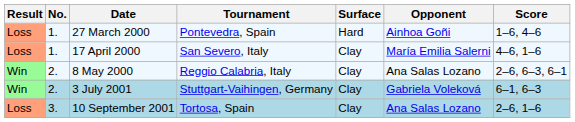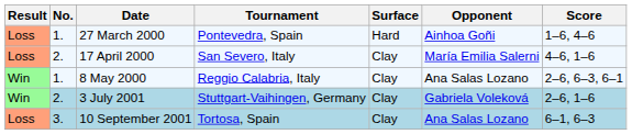17 April 2000 | No.: 1. -> 2.
8 May 2000 | No.: 2. -> 1.
3 July 2001 | Score: 6–1, 6–3 -> 2–6, 1–6
10 September 2001 | Score: 2–6, 1–6 -> 6–1, 6–3
